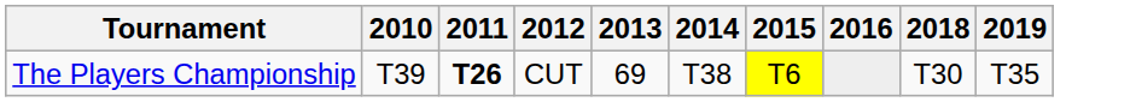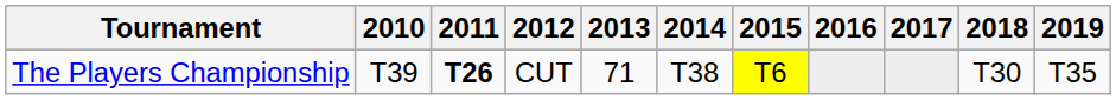+ column: 2017
The Players Championship | 2013: 69 -> 71
